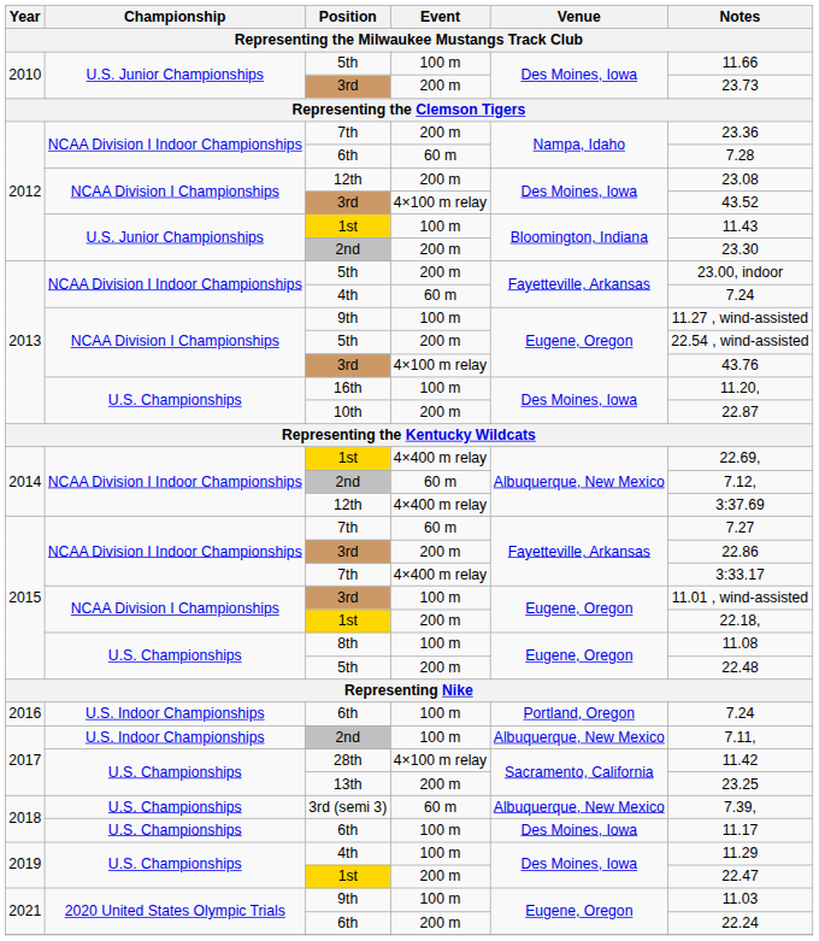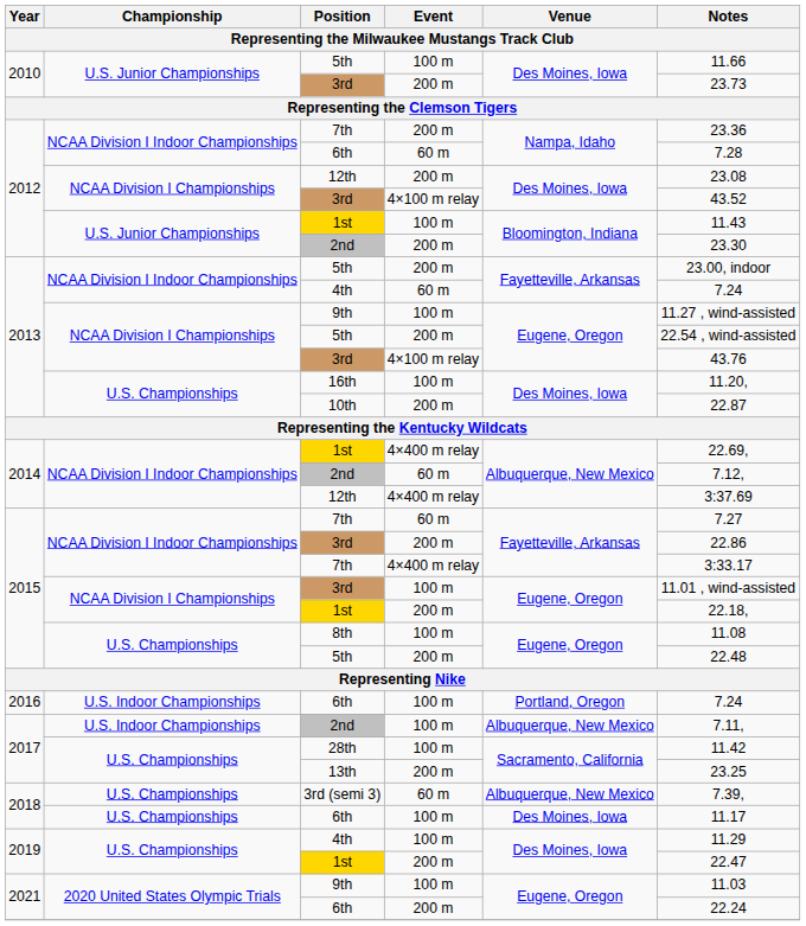28th | Event: 4×100 m relay -> 100 m
